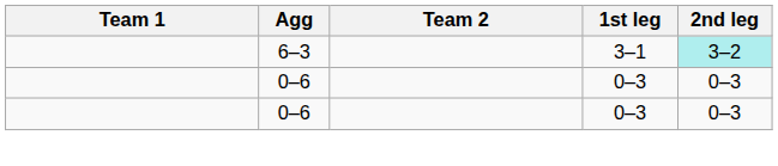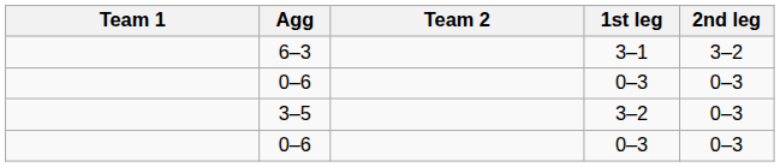6–3 | 2nd leg: paleturquoise background -> no background
+ row: 3–5 | 3–2 | 0–3
